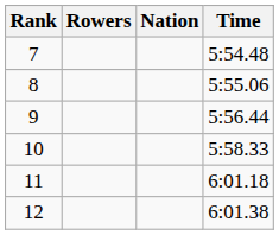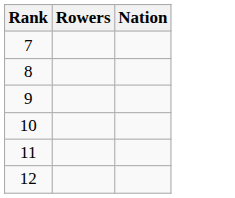- column: Time | 5:54.48 | 5:55.06 | 5:56.44 | 5:58.33 | 6:01.18 | 6:01.38
